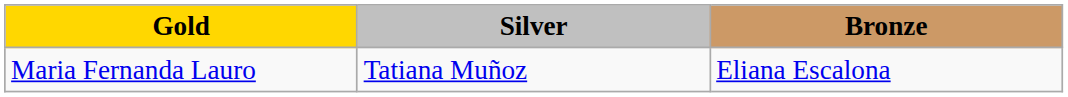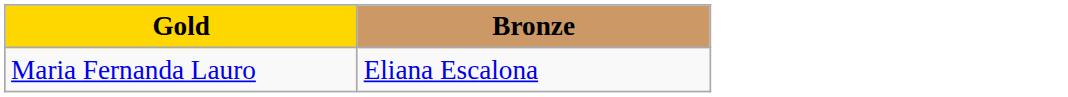- column: Silver | Tatiana Muñoz
